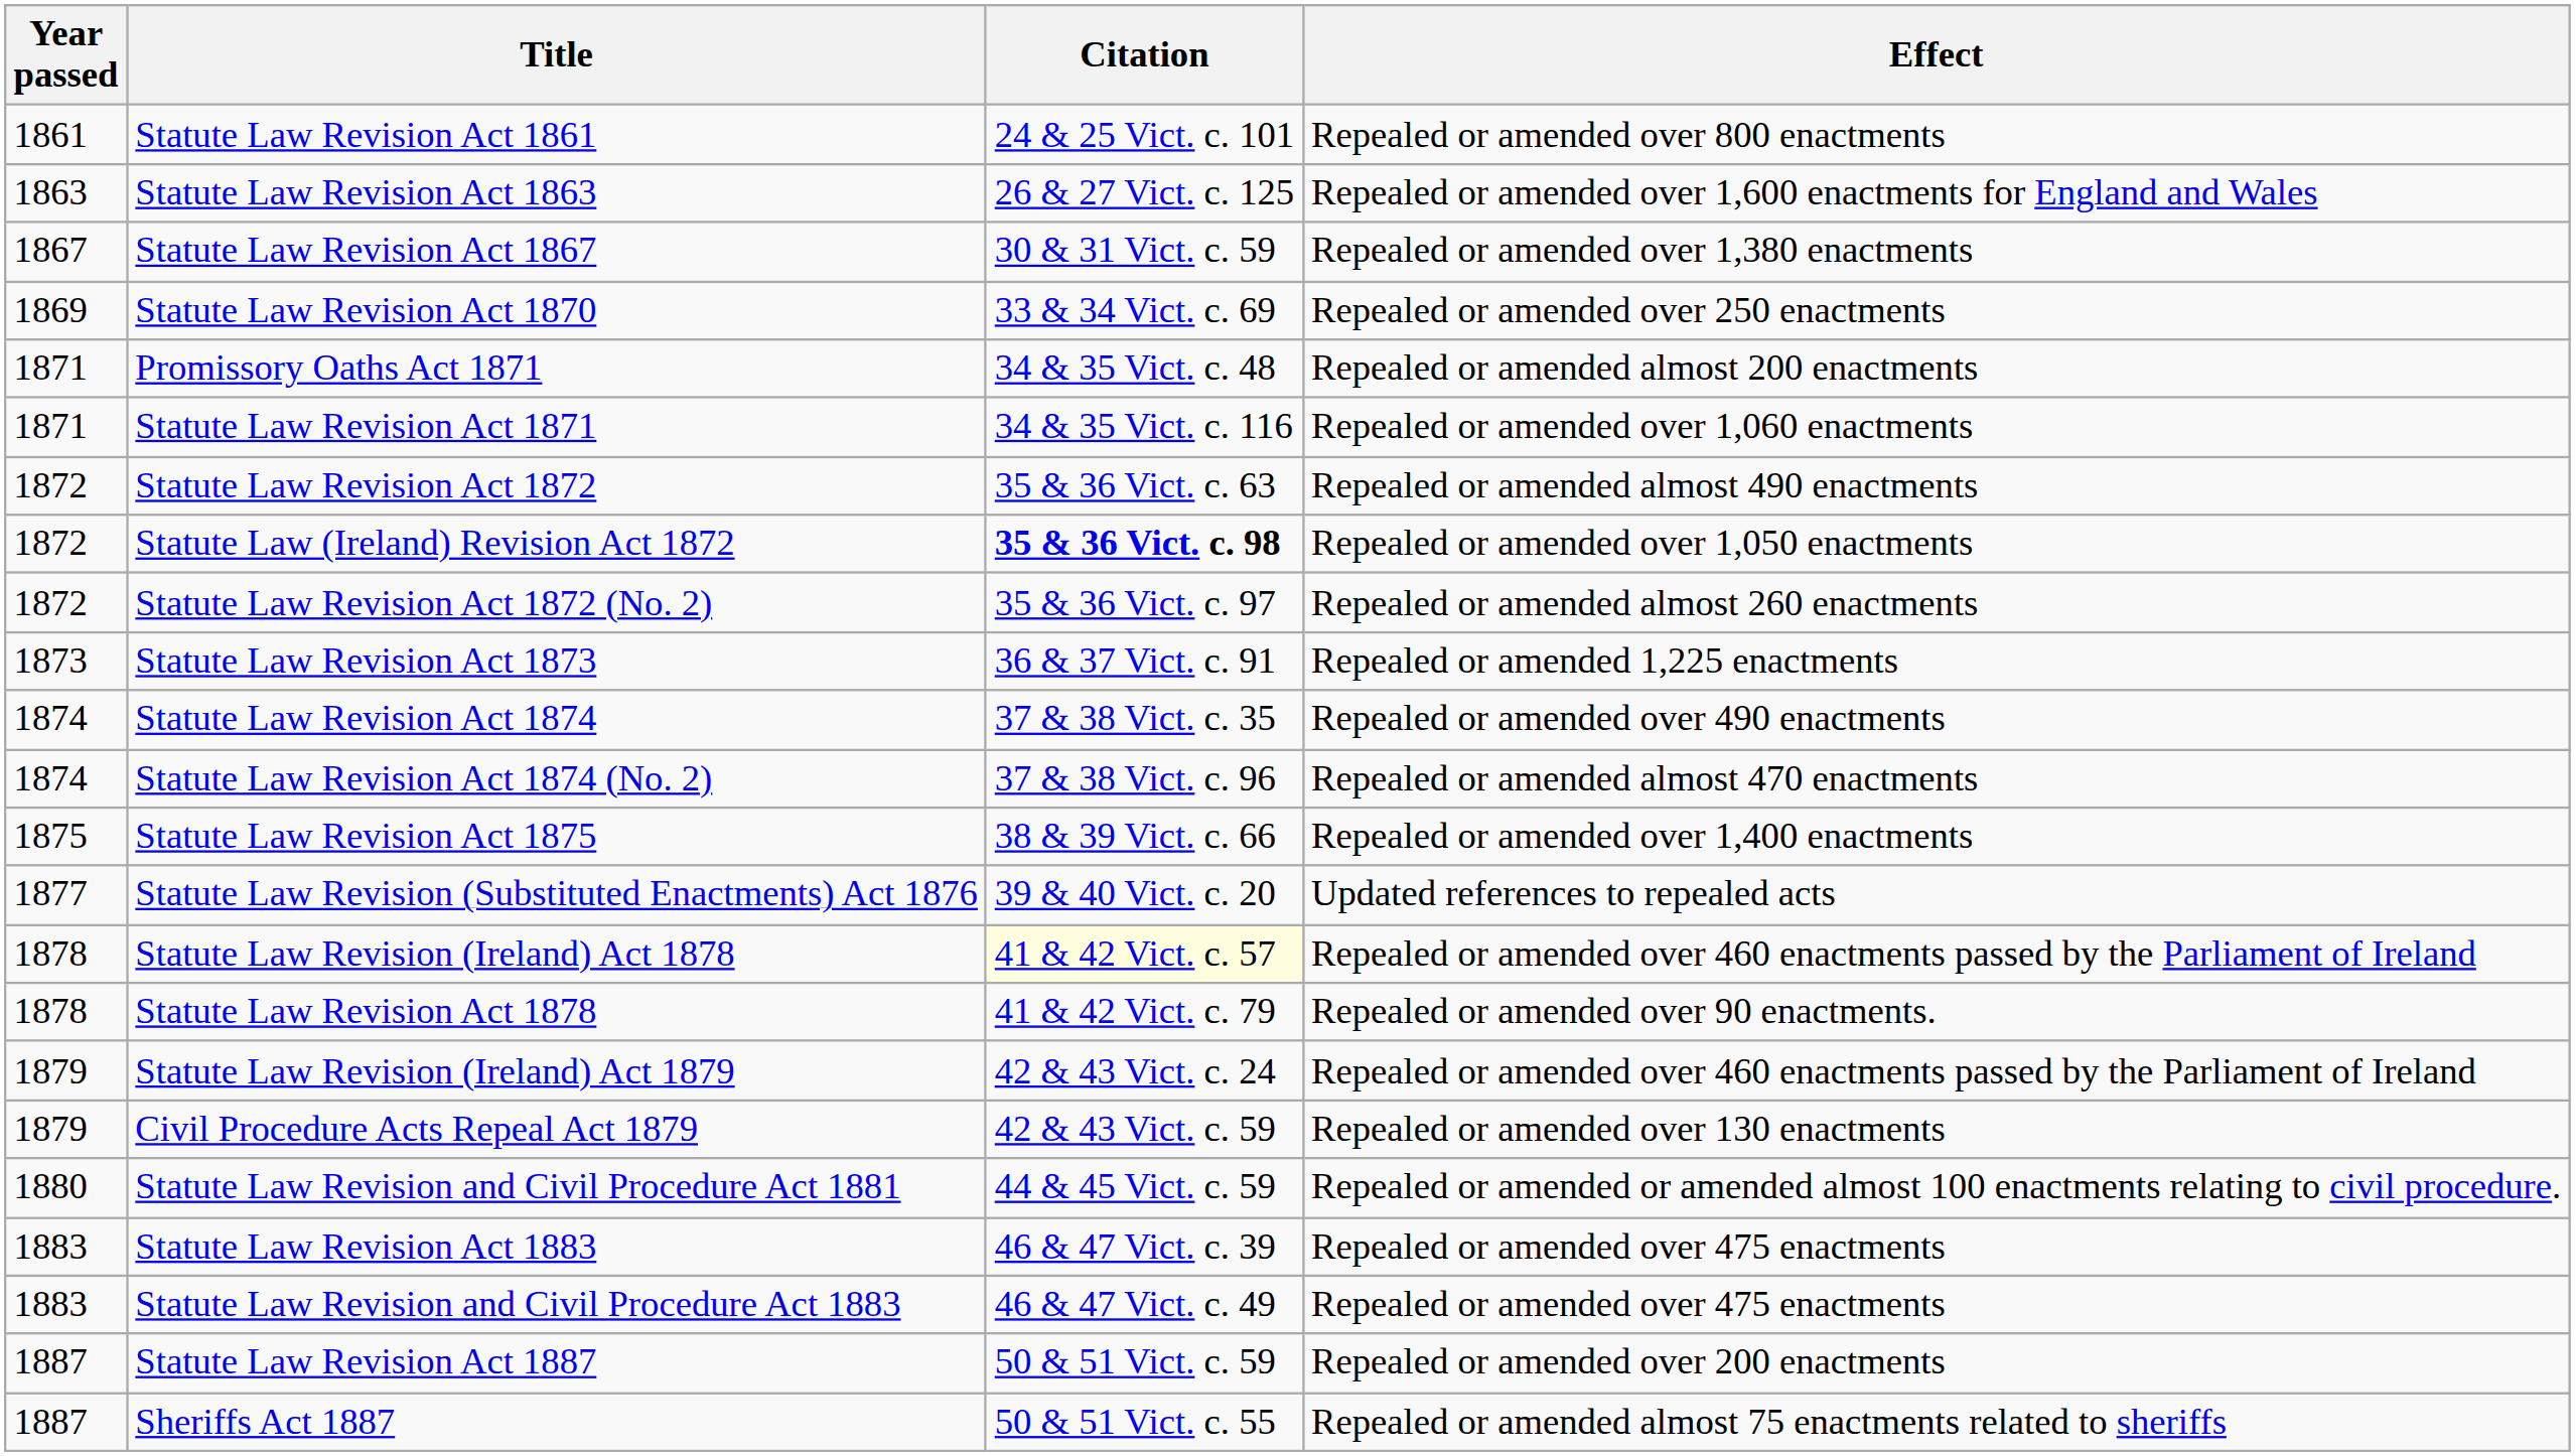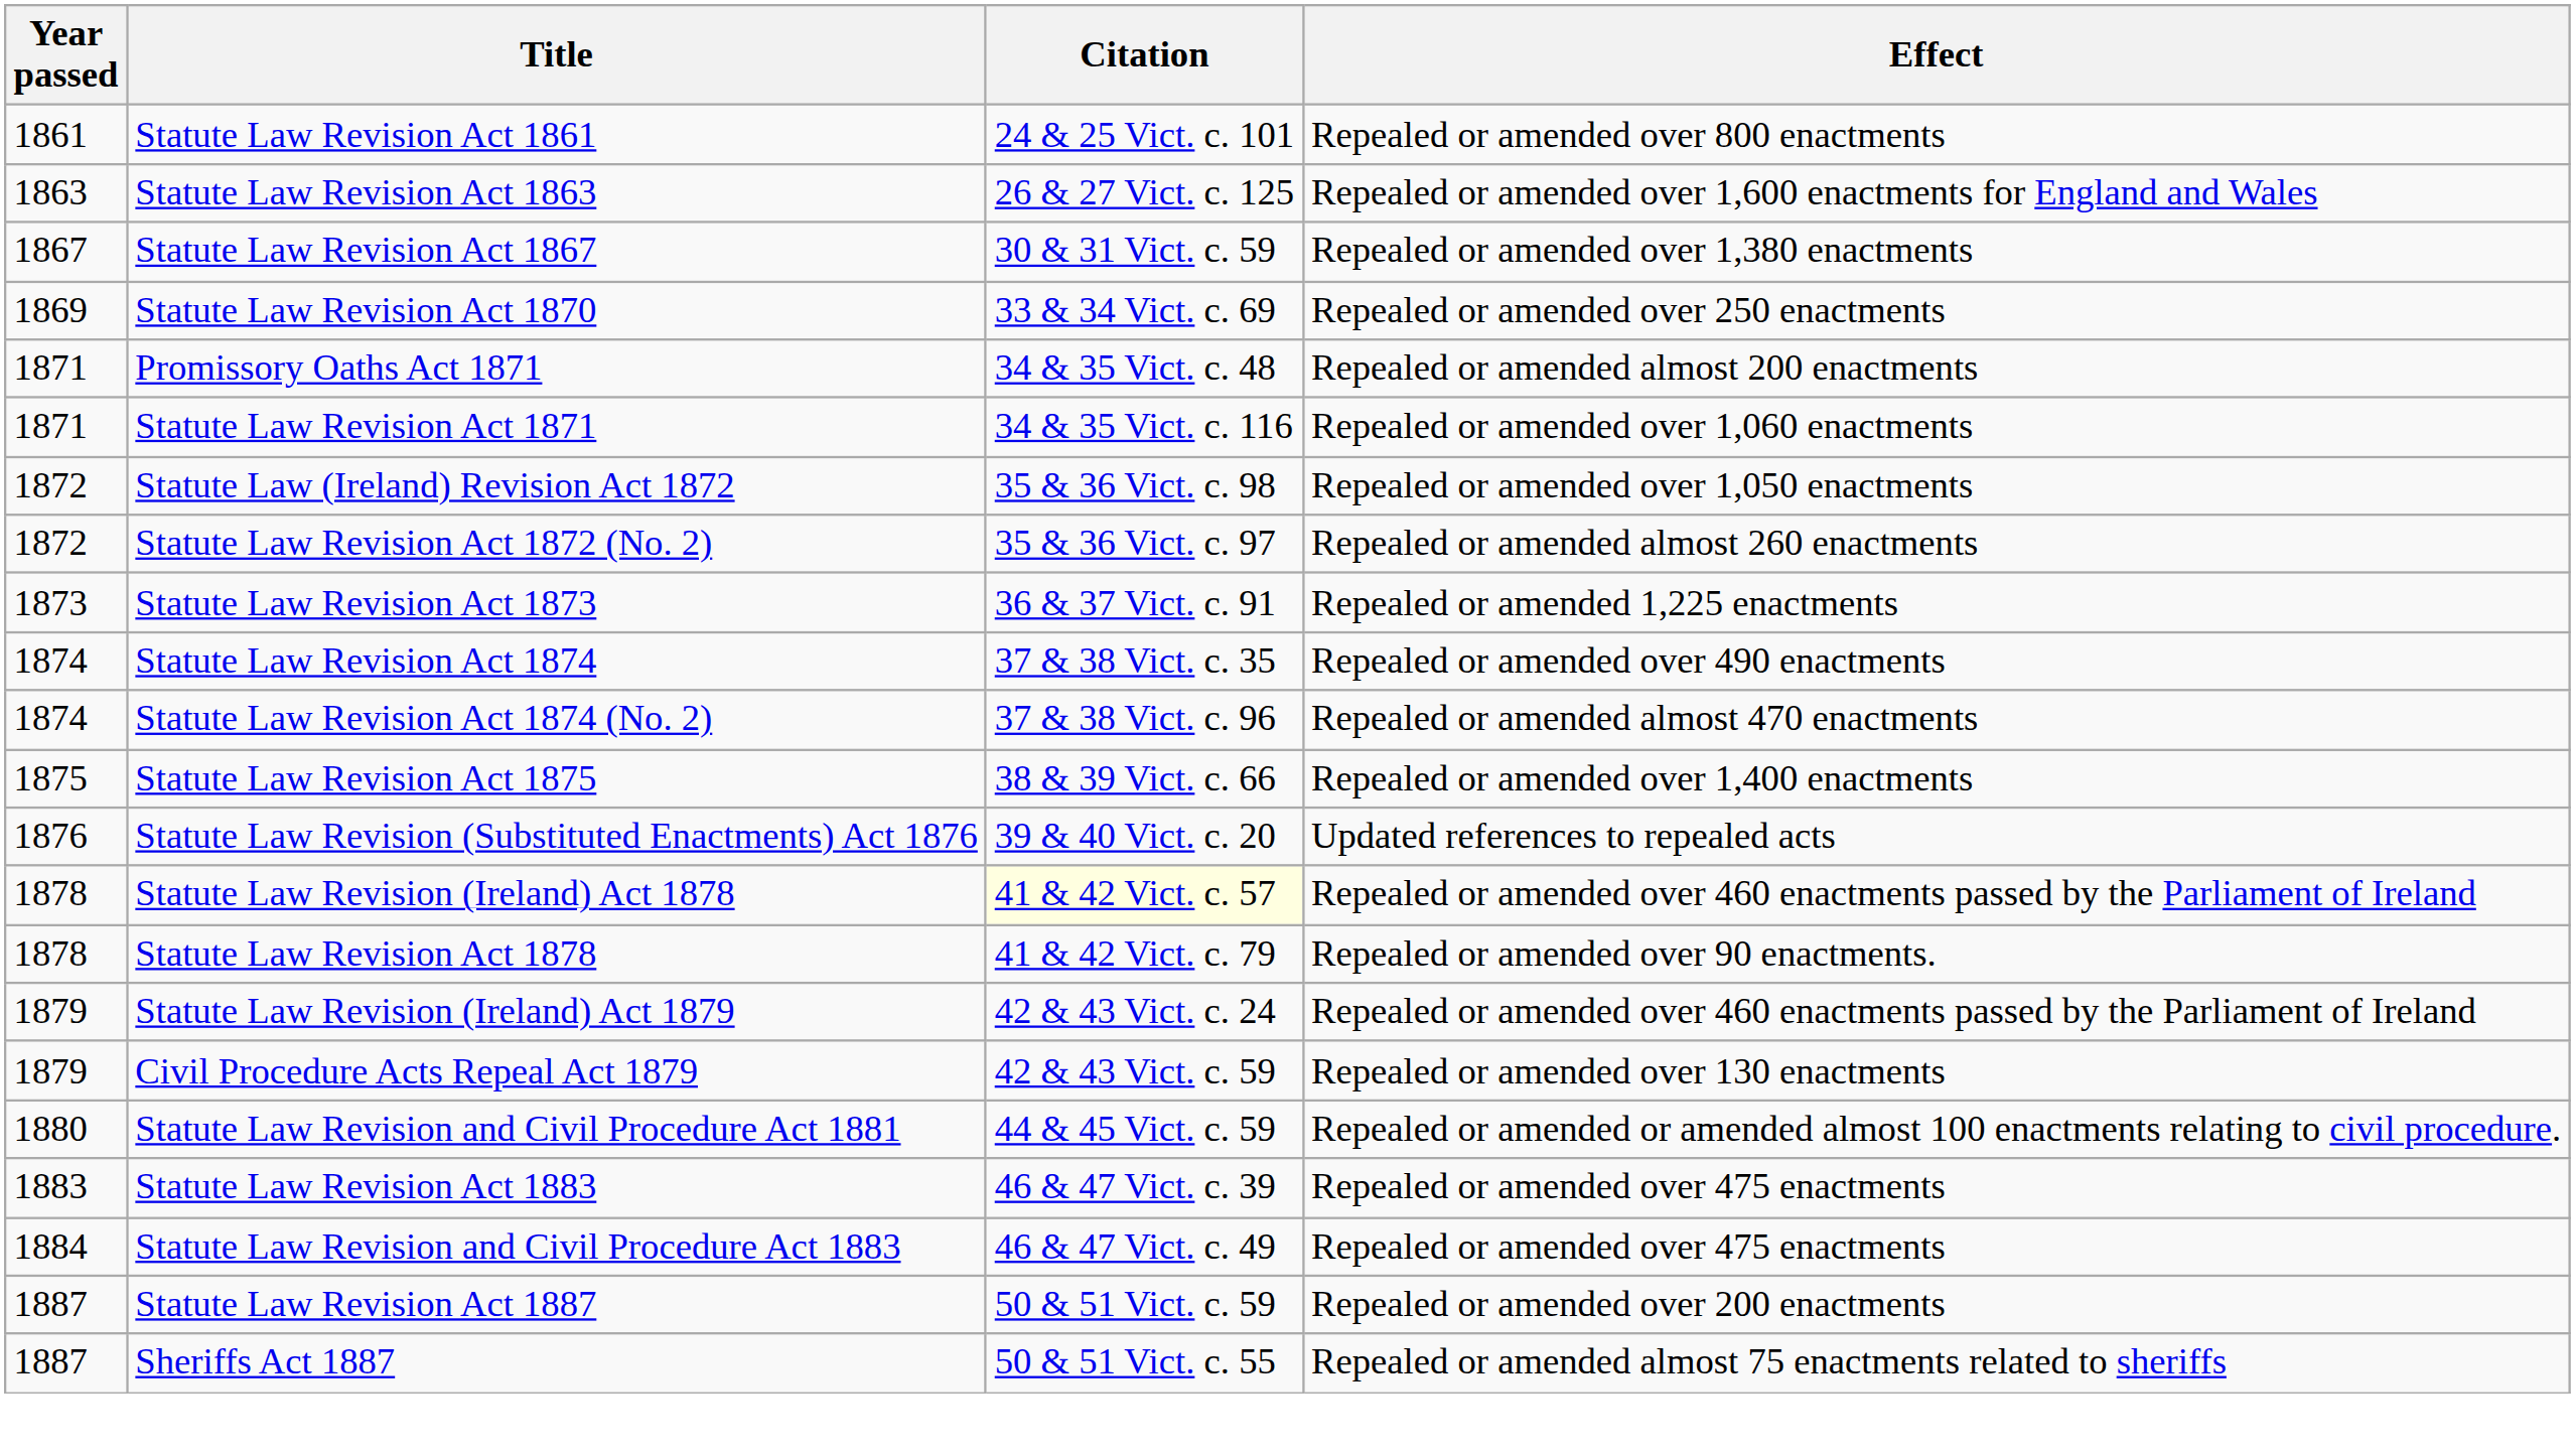- row: 1872 | Statute Law Revision Act 1872 | 35 & 36 Vict. c. 63 | Repealed or amended almost 490 enactments
Statute Law (Ireland) Revision Act 1872 | Citation: bold -> normal
Statute Law Revision (Substituted Enactments) Act 1876 | Year passed: 1877 -> 1876
Statute Law Revision and Civil Procedure Act 1883 | Year passed: 1883 -> 1884
